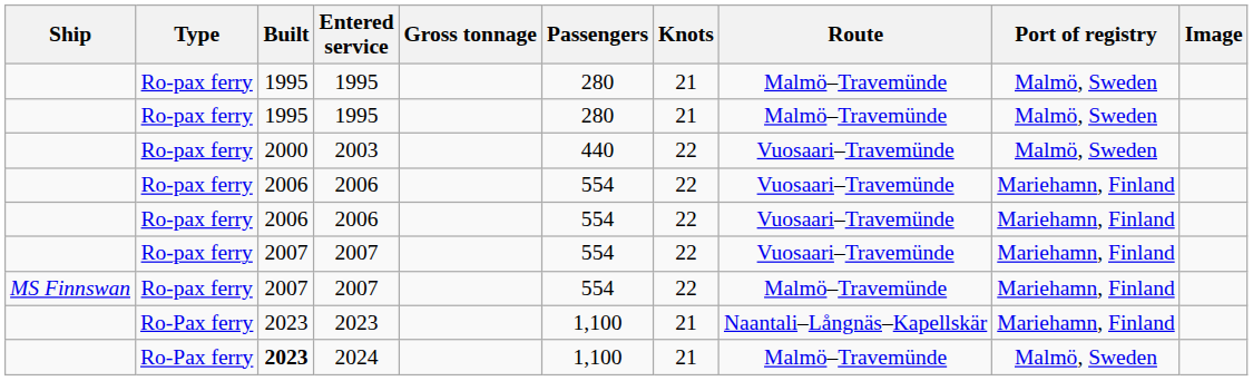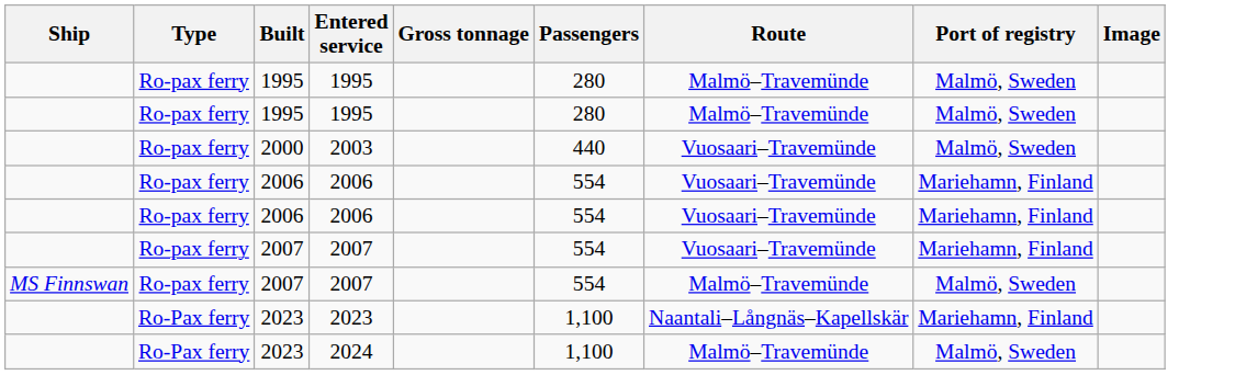- column: Knots | 21 | 21 | 22 | 22 | 22 | 22 | 22 | 21 | 21
MS Finnswan / 2007 | Port of registry: Mariehamn, Finland -> Malmö, Sweden
2024 | Built: bold -> normal
